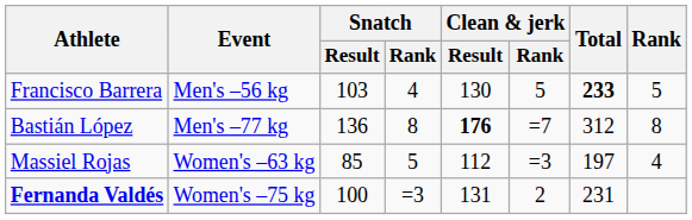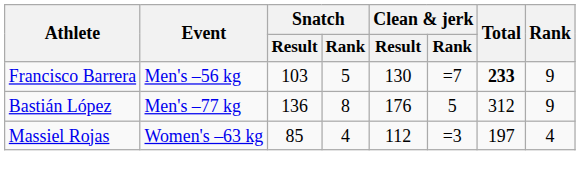Francisco Barrera | Snatch / Rank: 4 -> 5
Francisco Barrera | Clean & jerk / Rank: 5 -> =7
Francisco Barrera | Rank: 5 -> 9
Bastián López | Clean & jerk / Result: bold -> normal
Bastián López | Clean & jerk / Rank: =7 -> 5
Bastián López | Rank: 8 -> 9
Massiel Rojas | Snatch / Rank: 5 -> 4
- row: Fernanda Valdés | Women's –75 kg | 100 | =3 | 131 | 2 | 231
